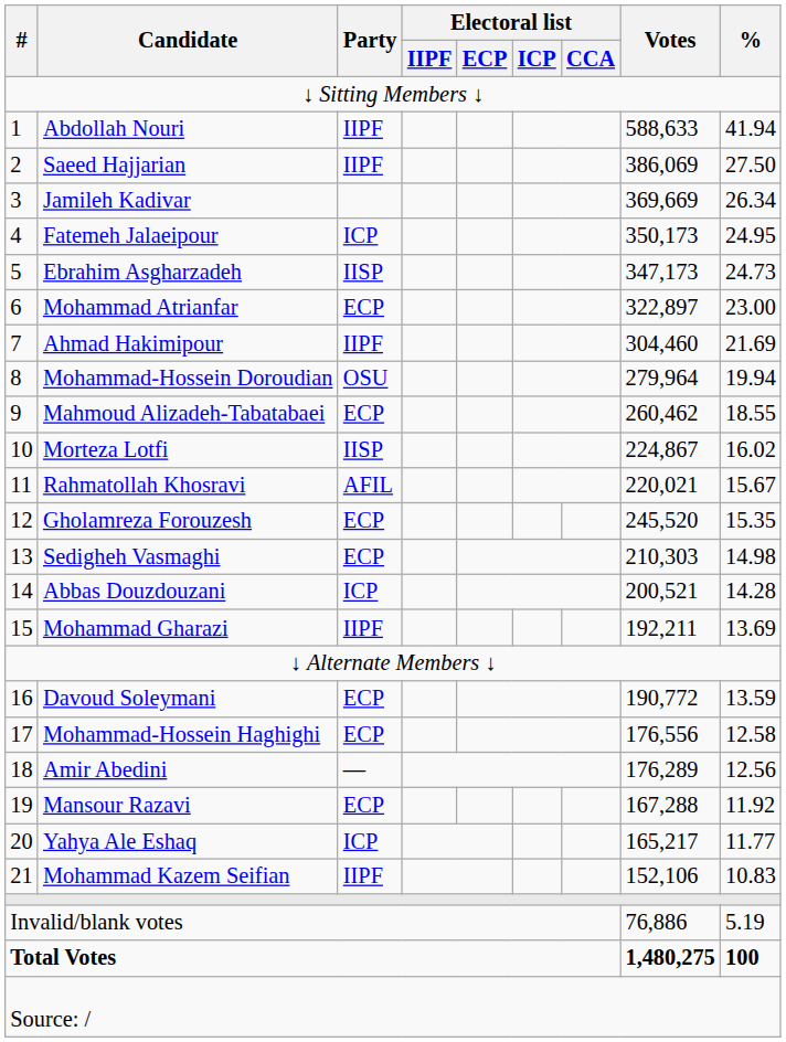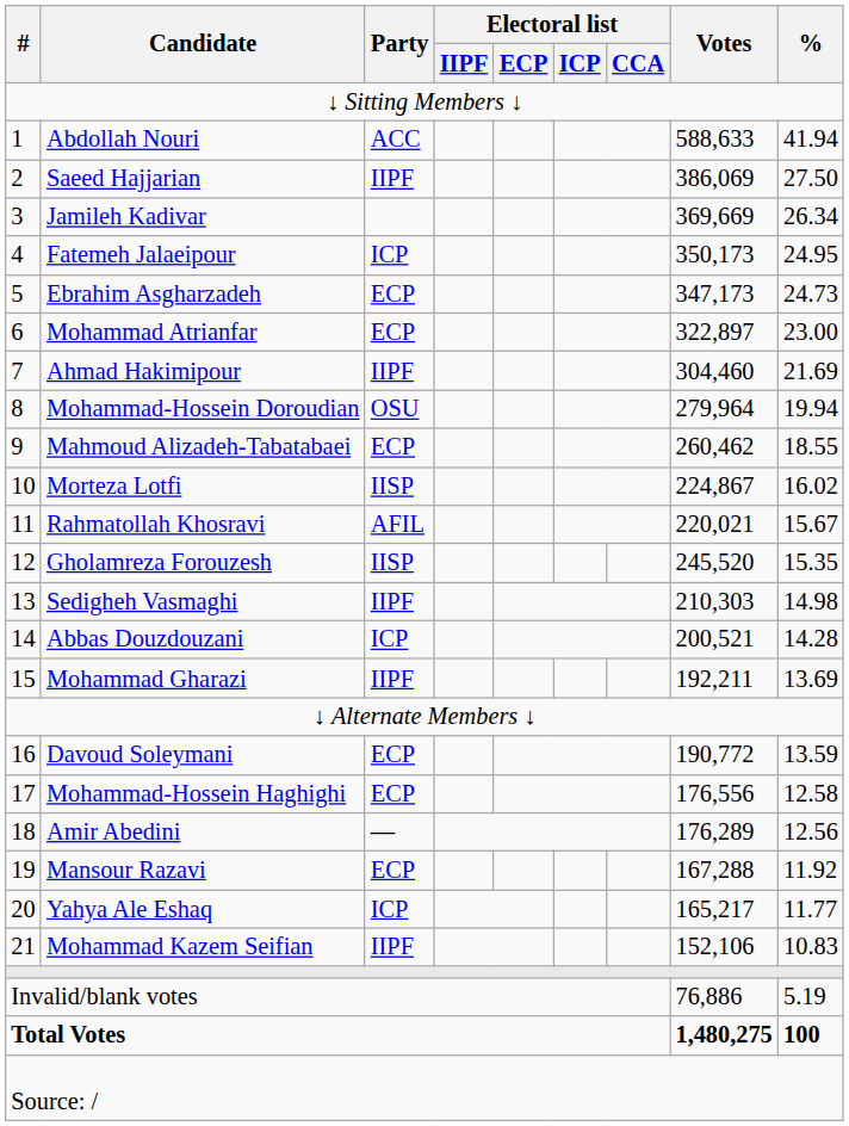Abdollah Nouri | Party: IIPF -> ACC
Ebrahim Asgharzadeh | Party: IISP -> ECP
Gholamreza Forouzesh | Party: ECP -> IISP
Sedigheh Vasmaghi | Party: ECP -> IIPF
